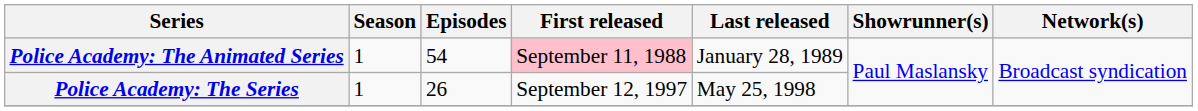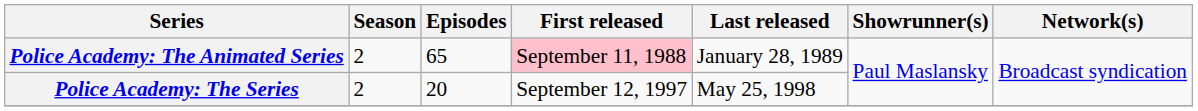Police Academy: The Animated Series | Season: 1 -> 2
Police Academy: The Animated Series | Episodes: 54 -> 65
Police Academy: The Series | Season: 1 -> 2
Police Academy: The Series | Episodes: 26 -> 20
